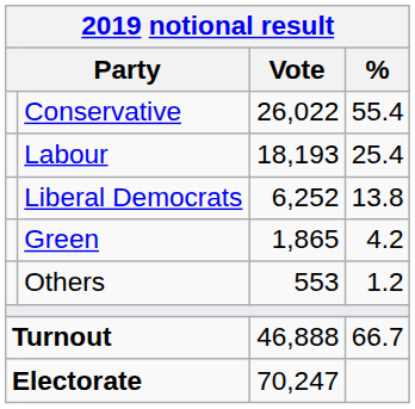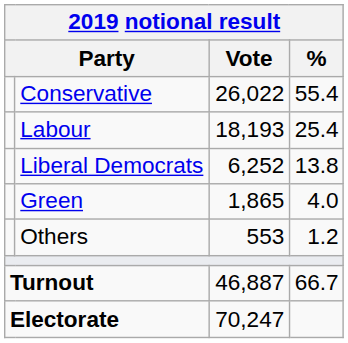Green | %: 4.2 -> 4.0
Turnout | Vote: 46,888 -> 46,887
